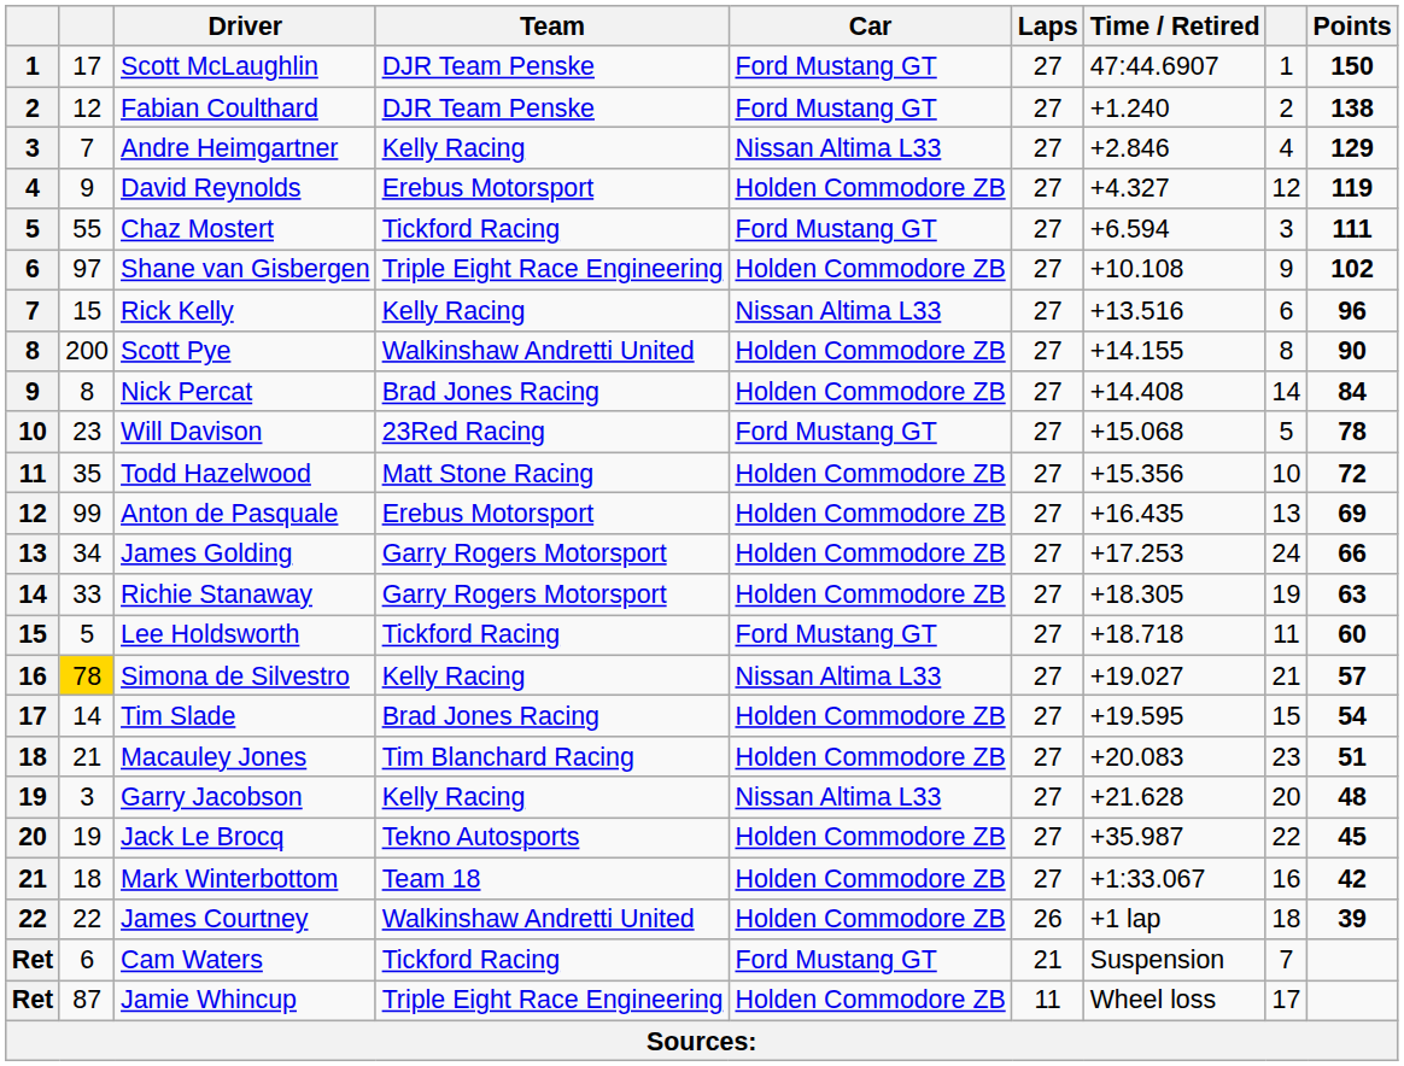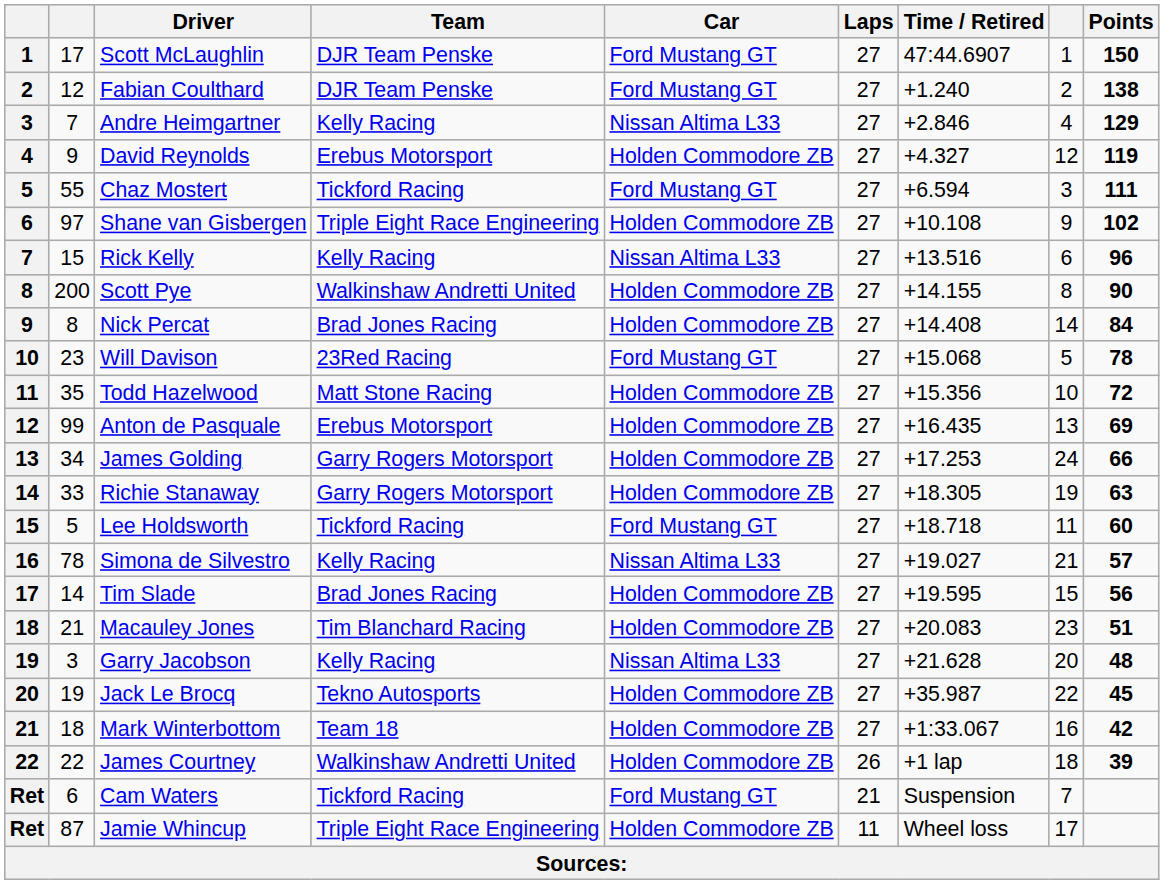Simona de Silvestro | column 2: gold background -> no background
Tim Slade | Points: 54 -> 56
